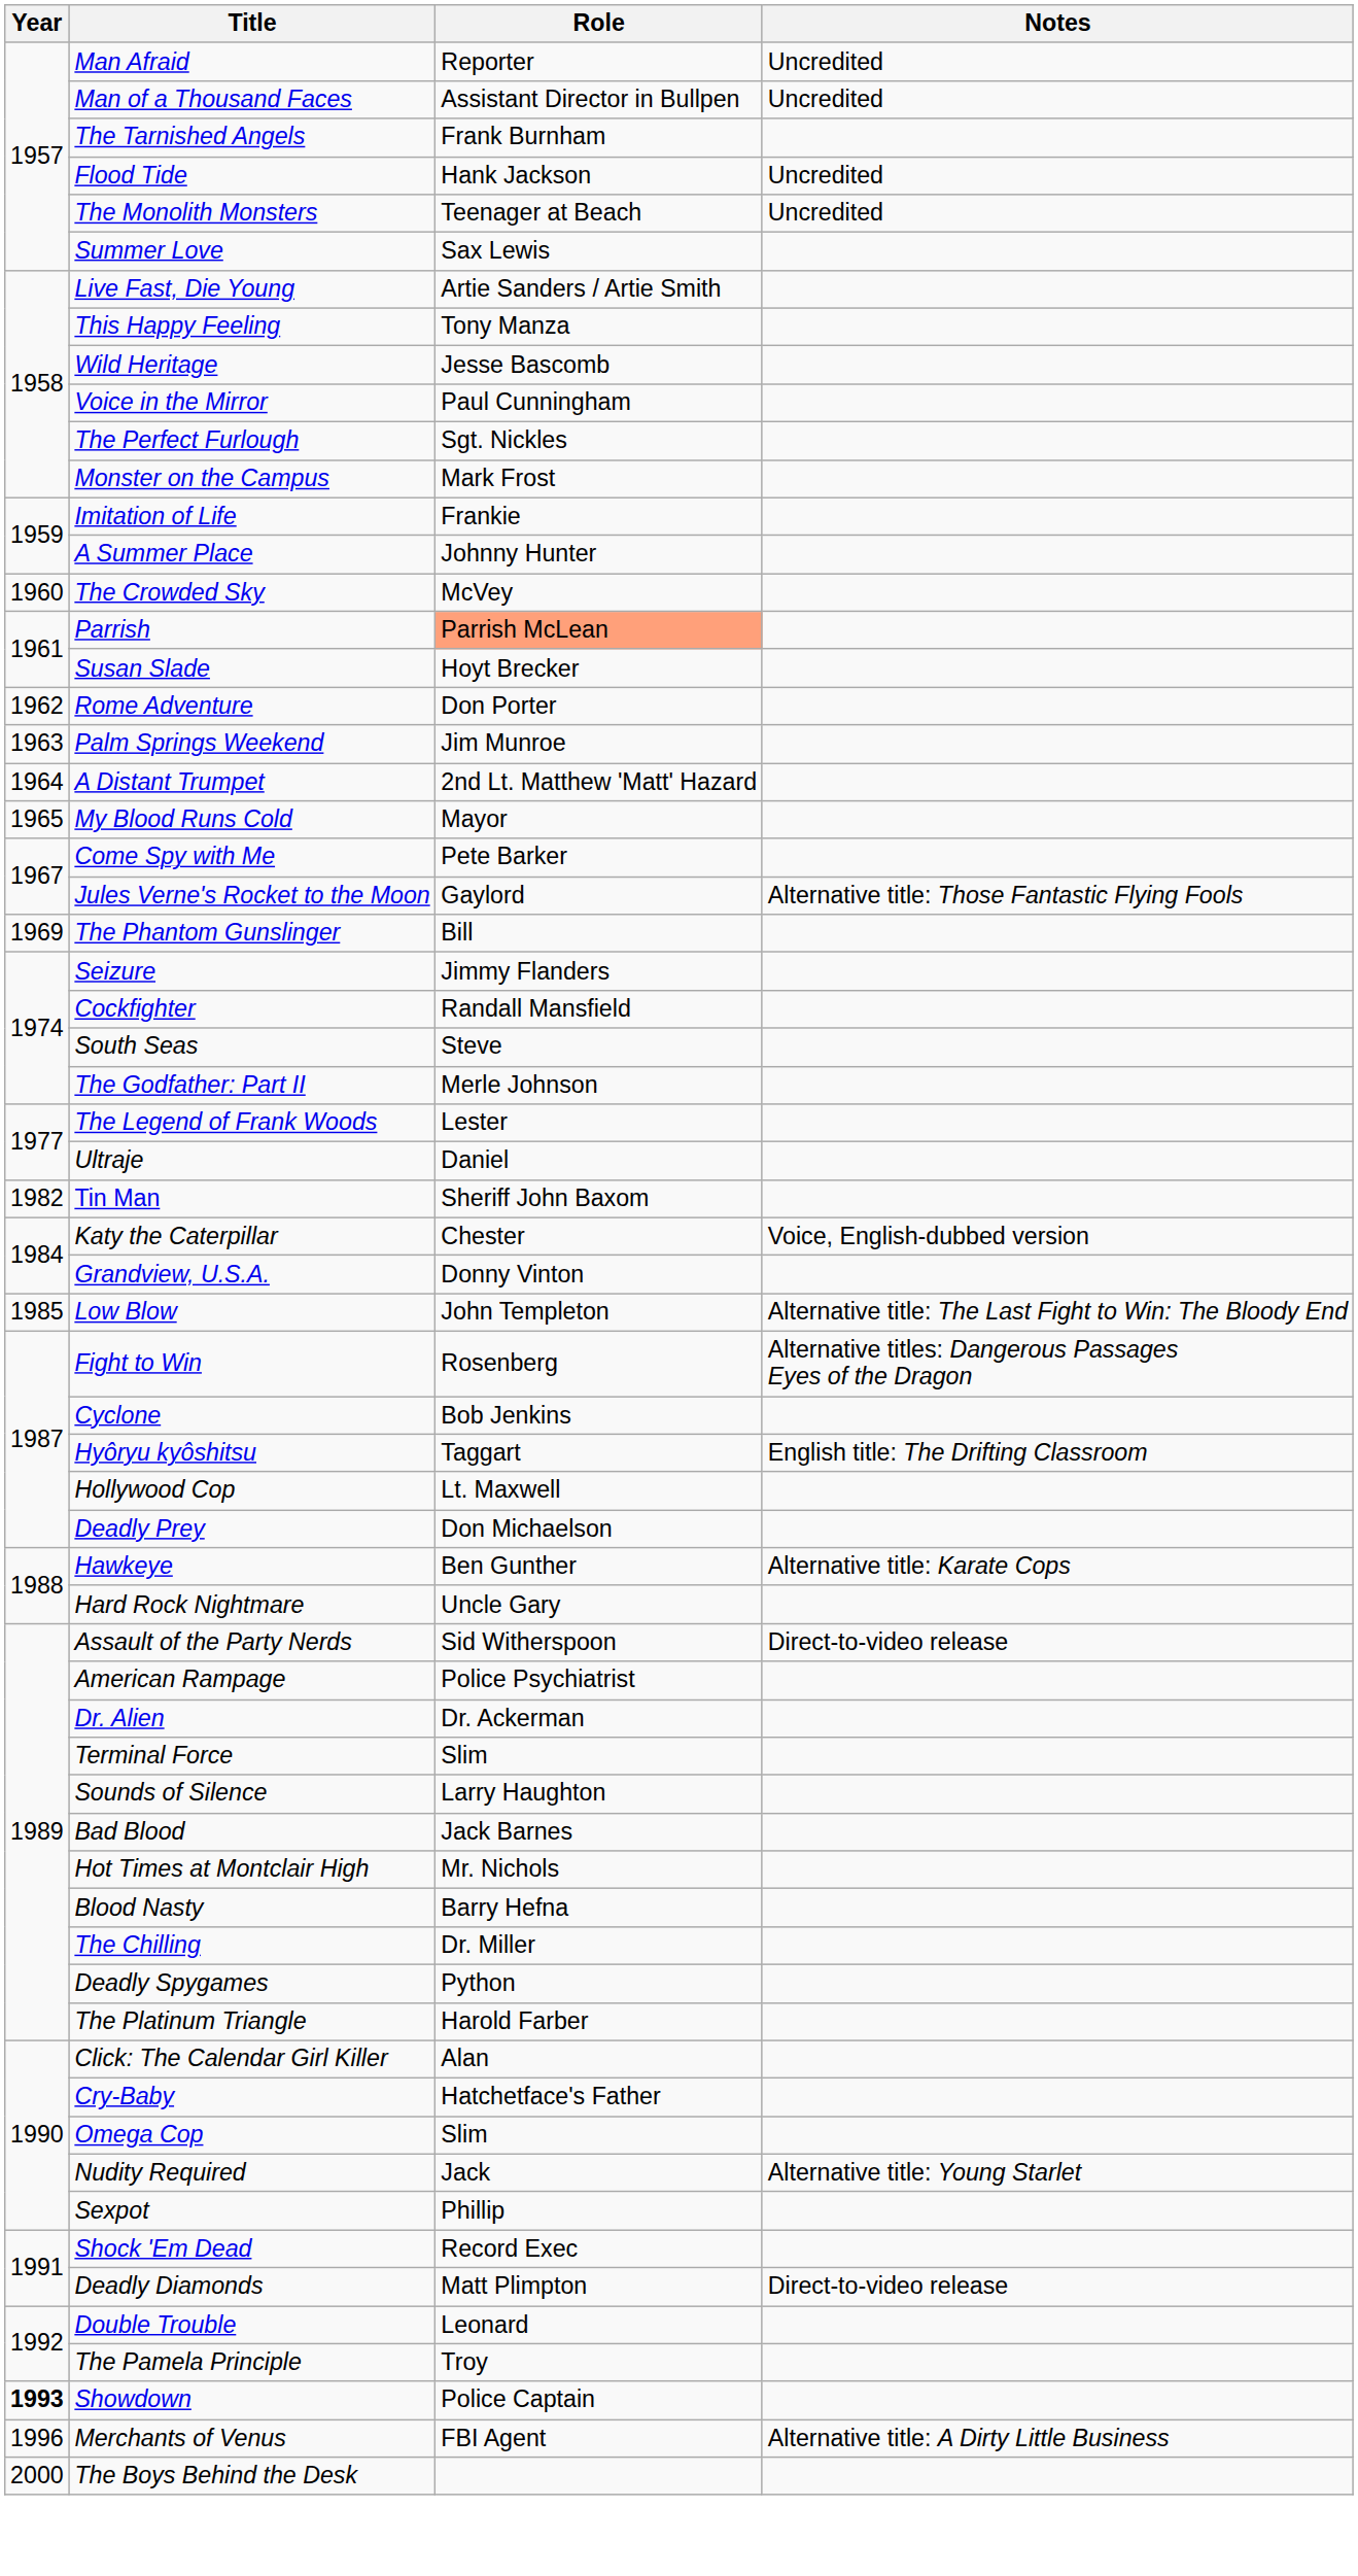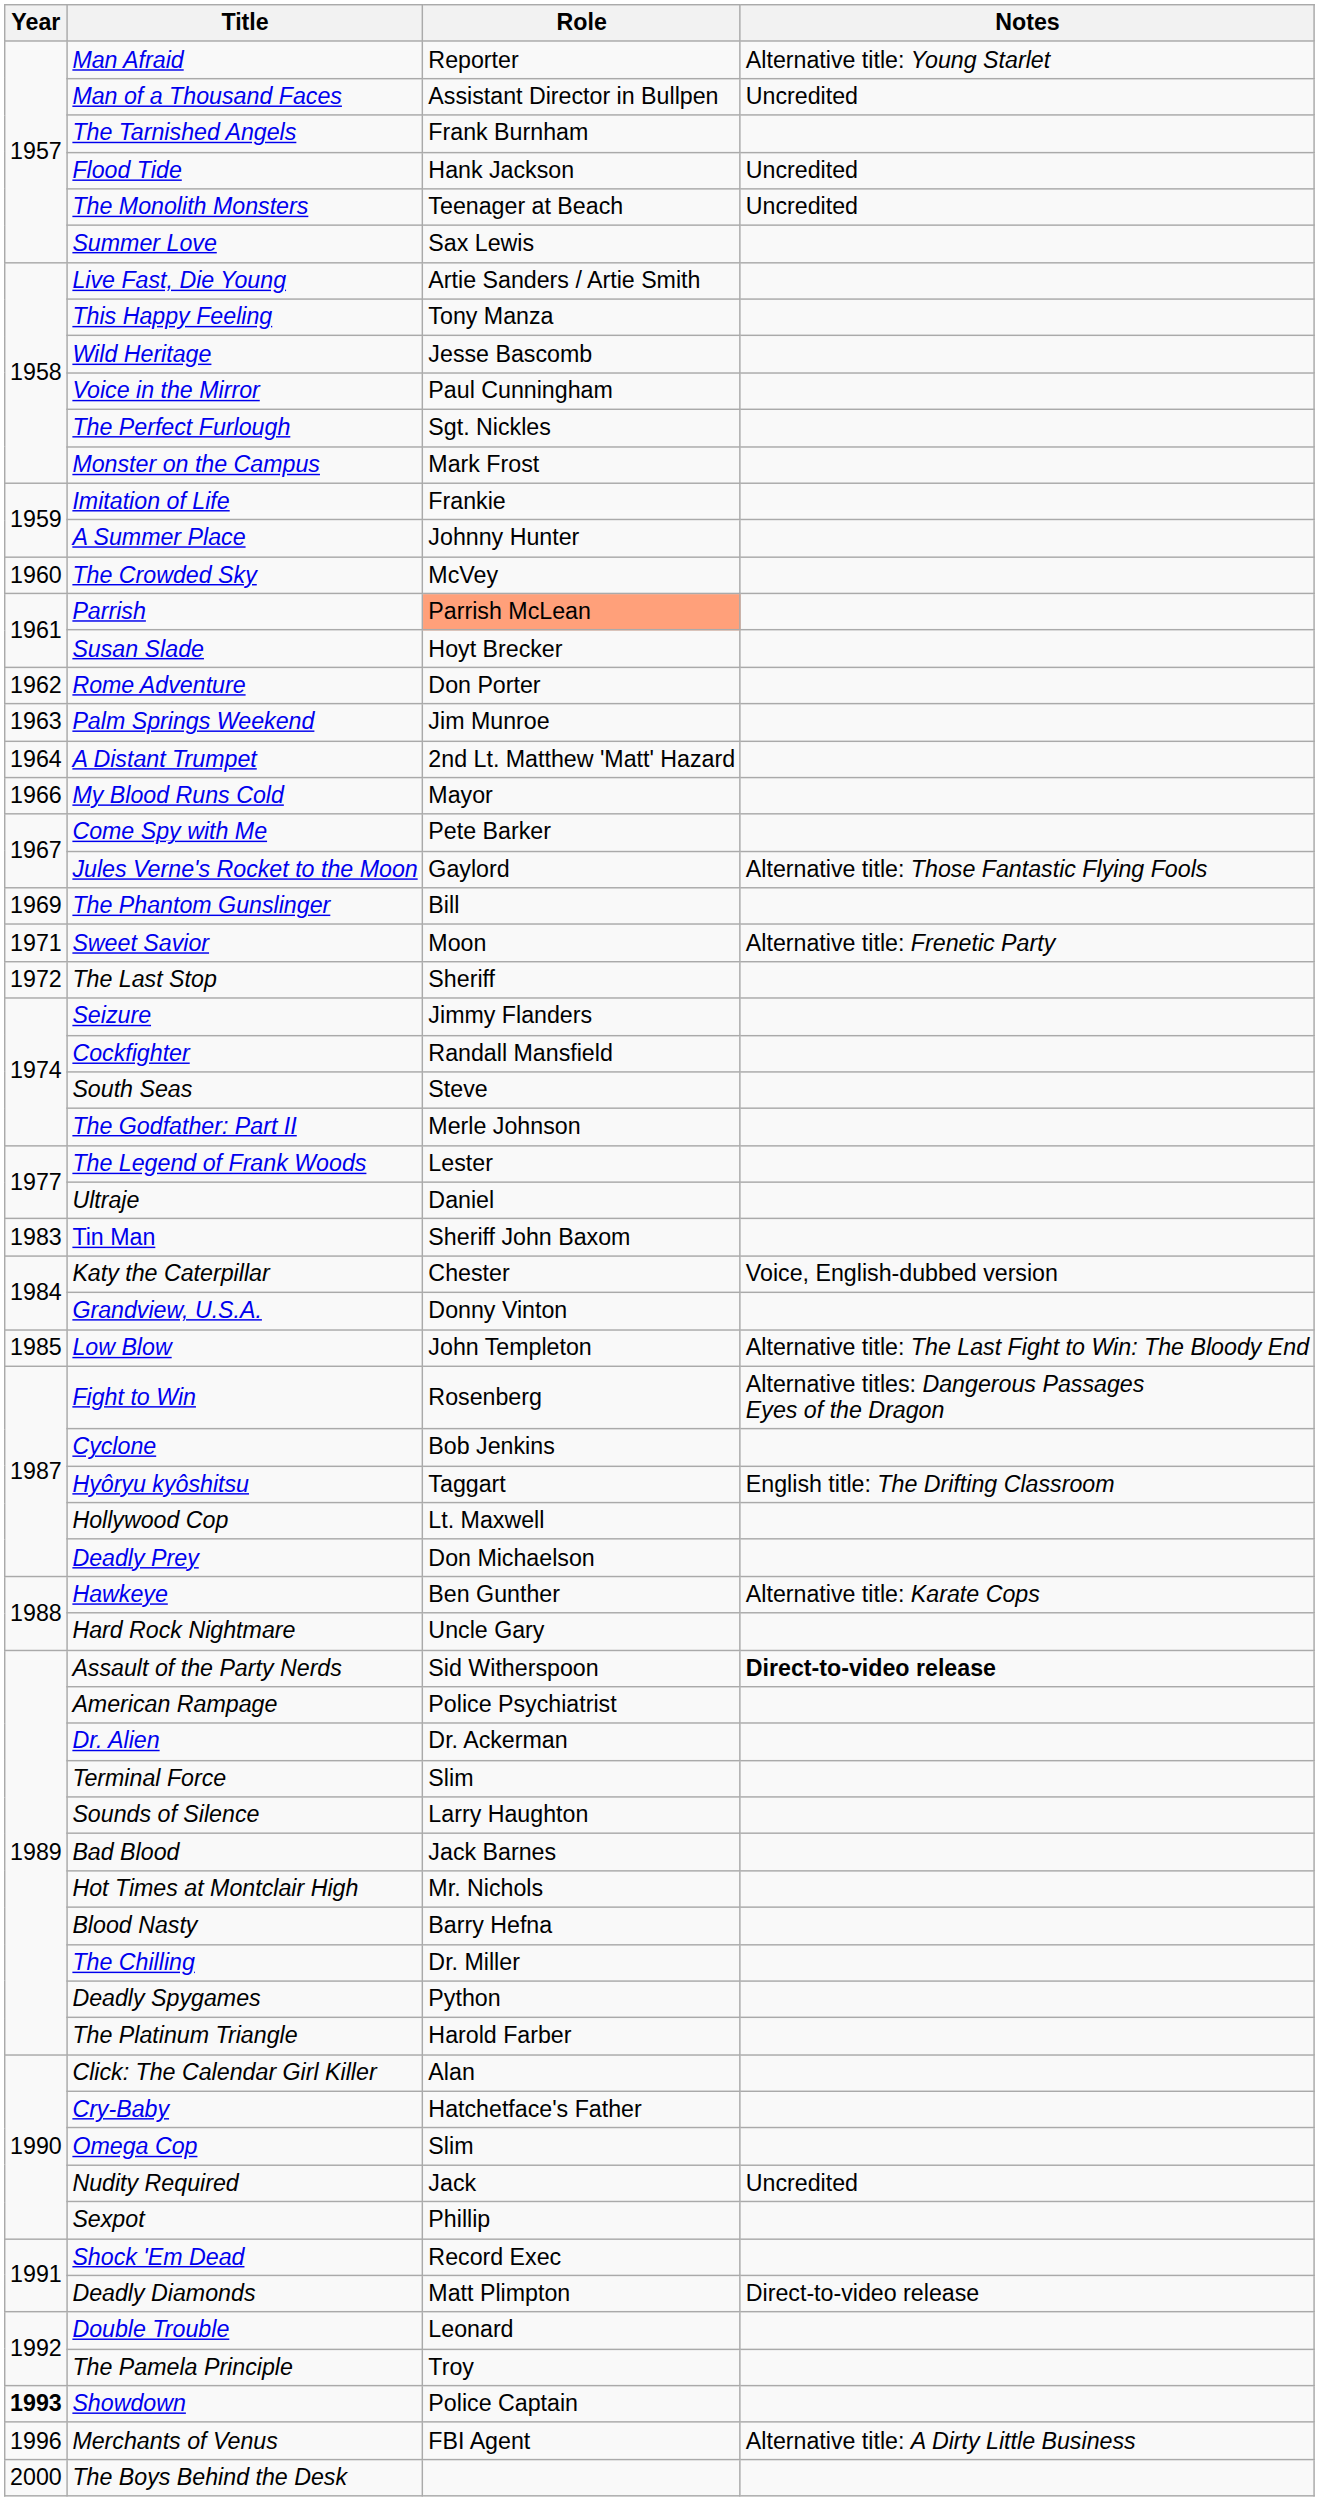Man Afraid | Notes: Uncredited -> Alternative title: Young Starlet
My Blood Runs Cold | Year: 1965 -> 1966
+ row: 1971 | Sweet Savior | Moon | Alternative title: Frenetic Party
+ row: 1972 | The Last Stop | Sheriff
Tin Man | Year: 1982 -> 1983
Assault of the Party Nerds | Notes: normal -> bold
Nudity Required | Notes: Alternative title: Young Starlet -> Uncredited
